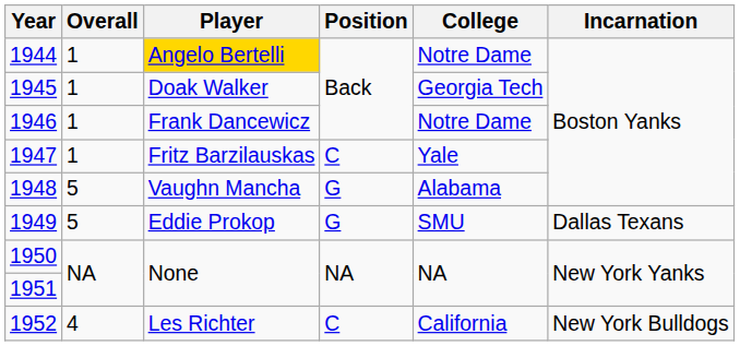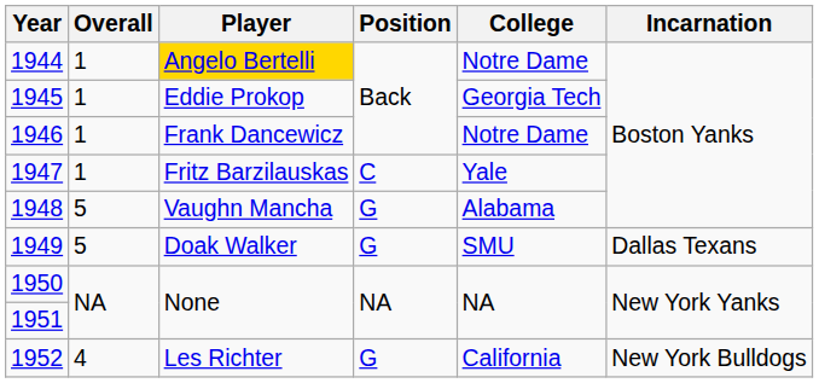1945 | Player: Doak Walker -> Eddie Prokop
1949 | Player: Eddie Prokop -> Doak Walker
1952 | Position: C -> G
